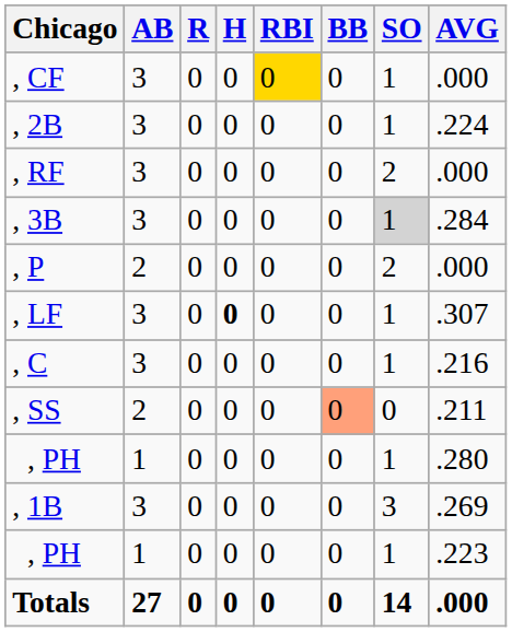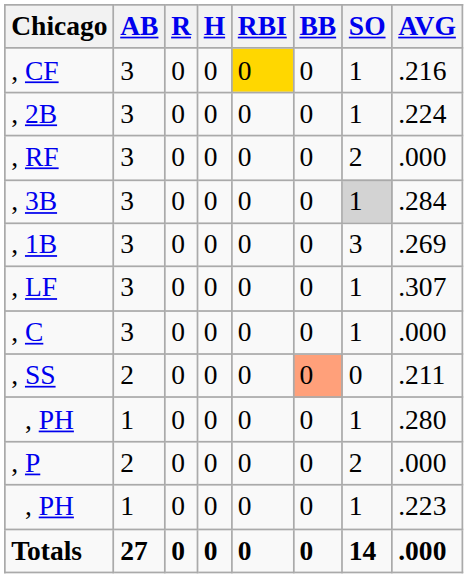, CF | AVG: .000 -> .216
rows swapped: , 1B <-> , P
, LF | H: bold -> normal
, C | AVG: .216 -> .000
